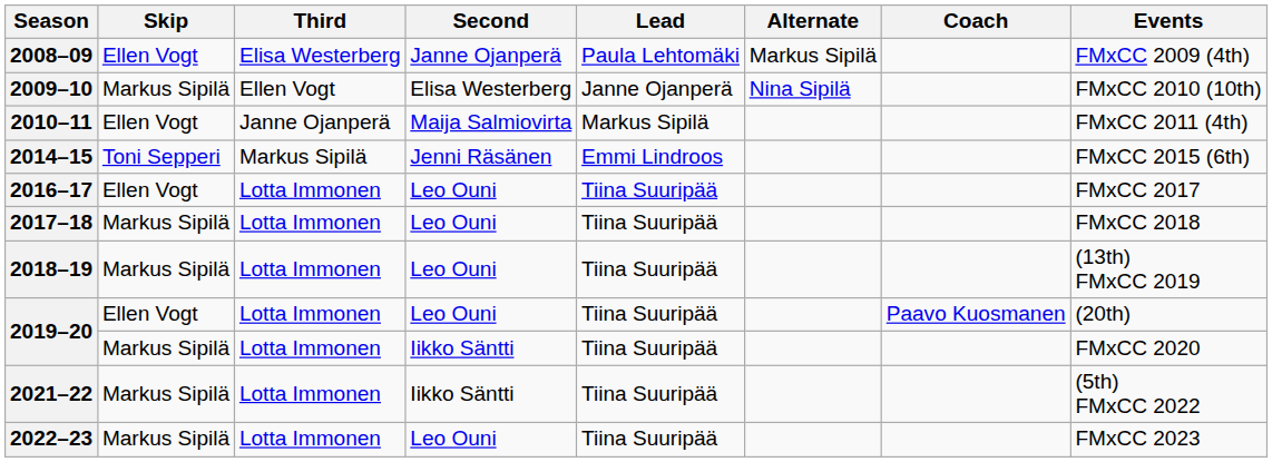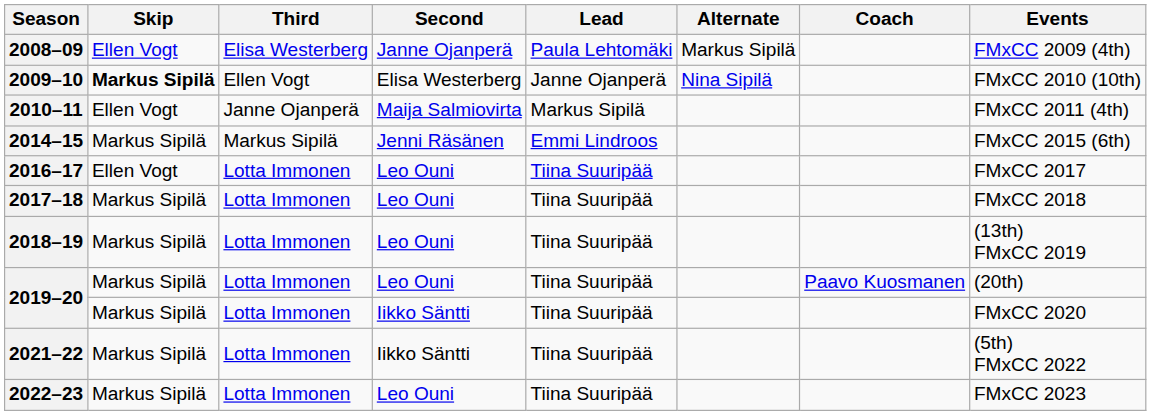2009–10 | Skip: normal -> bold
2014–15 | Skip: Toni Sepperi -> Markus Sipilä
2019–20 / Leo Ouni | Skip: Ellen Vogt -> Markus Sipilä
